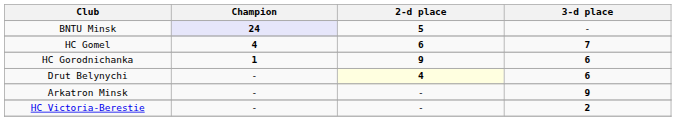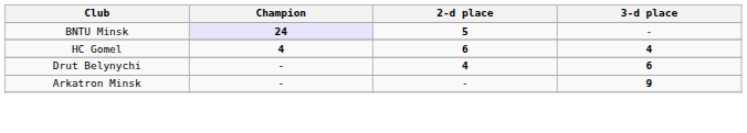HC Gomel | 3-d place: 7 -> 4
- row: HC Gorodnichanka | 1 | 9 | 6
Drut Belynychi | 2-d place: lightyellow background -> no background
- row: HC Victoria-Berestie | - | - | 2
